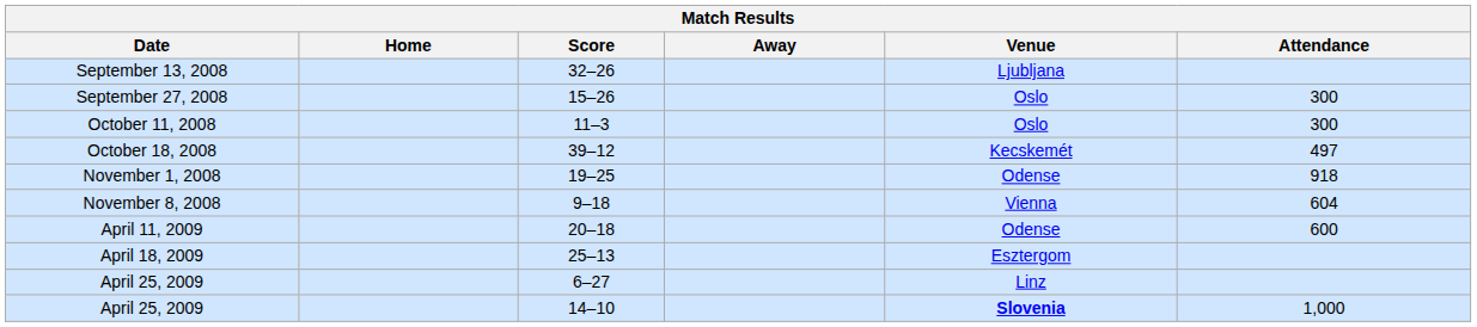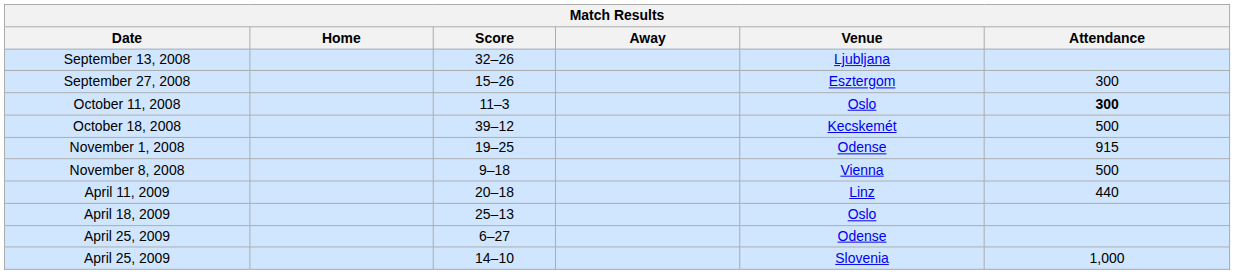September 27, 2008 | Venue: Oslo -> Esztergom
October 11, 2008 | Attendance: normal -> bold
October 18, 2008 | Attendance: 497 -> 500
November 1, 2008 | Attendance: 918 -> 915
November 8, 2008 | Attendance: 604 -> 500
April 11, 2009 | Venue: Odense -> Linz
April 11, 2009 | Attendance: 600 -> 440
April 18, 2009 | Venue: Esztergom -> Oslo
April 25, 2009 / 6–27 | Venue: Linz -> Odense
April 25, 2009 / 14–10 | Venue: bold -> normal
